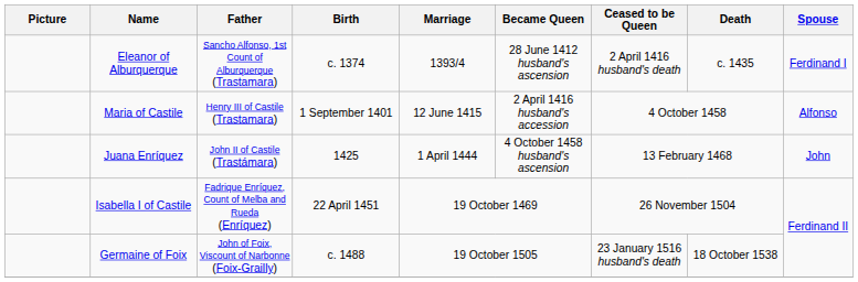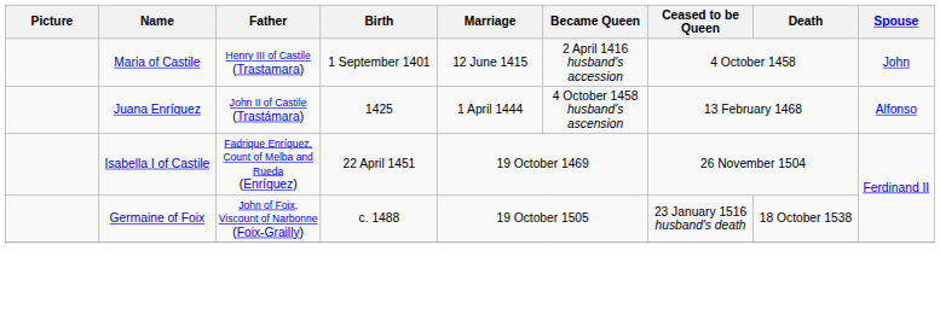- row: Eleanor of Alburquerque | Sancho Alfonso, 1st Count of Alburquerque (Trastamara) | c. 1374 | 1393/4 | 28 June 1412 husband's ascension | 2 April 1416 husband's death | c. 1435 | Ferdinand I
Maria of Castile | Spouse: Alfonso -> John
Juana Enríquez | Spouse: John -> Alfonso
